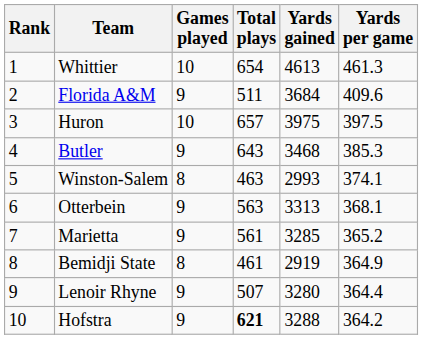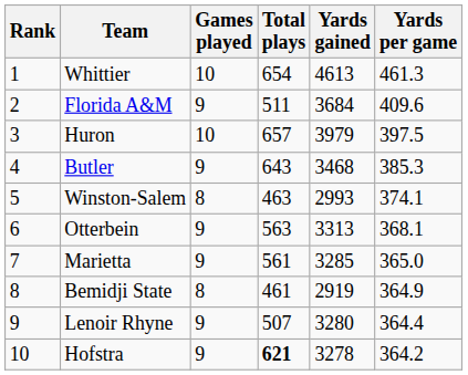Huron | Yards gained: 3975 -> 3979
Marietta | Yards per game: 365.2 -> 365.0
Hofstra | Yards gained: 3288 -> 3278
